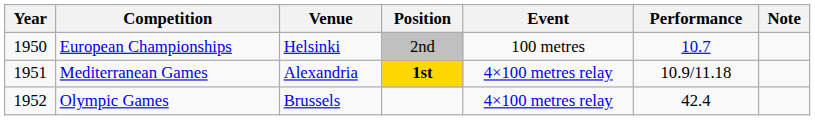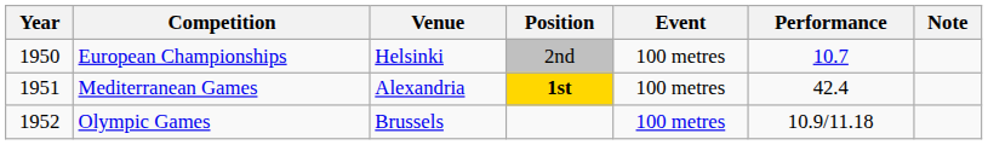Mediterranean Games | Event: 4×100 metres relay -> 100 metres
Mediterranean Games | Performance: 10.9/11.18 -> 42.4
Olympic Games | Event: 4×100 metres relay -> 100 metres
Olympic Games | Performance: 42.4 -> 10.9/11.18
